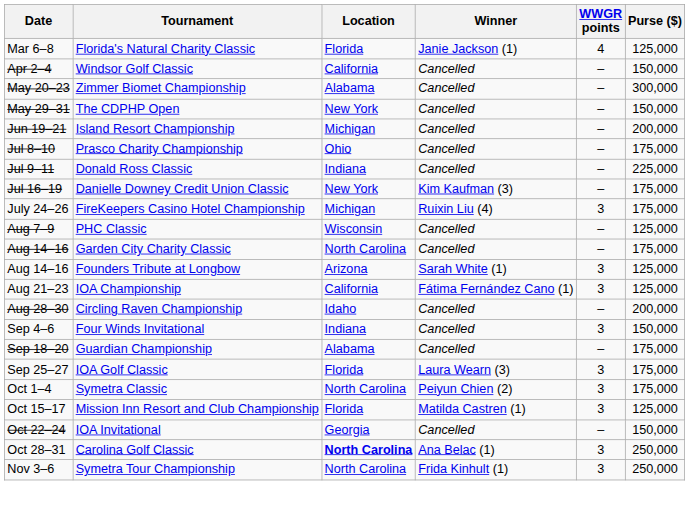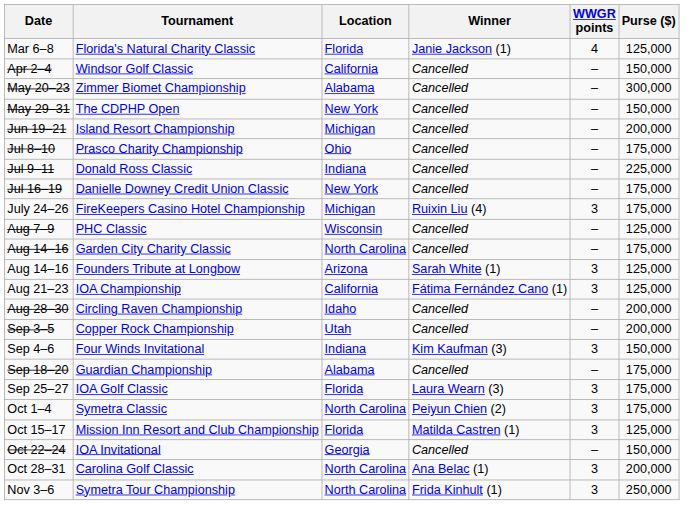Danielle Downey Credit Union Classic | Winner: Kim Kaufman (3) -> Cancelled
+ row: Sep 3–5 | Copper Rock Championship | Utah | Cancelled | – | 200,000
Four Winds Invitational | Winner: Cancelled -> Kim Kaufman (3)
Carolina Golf Classic | Location: bold -> normal
Carolina Golf Classic | Purse ($): 250,000 -> 200,000
